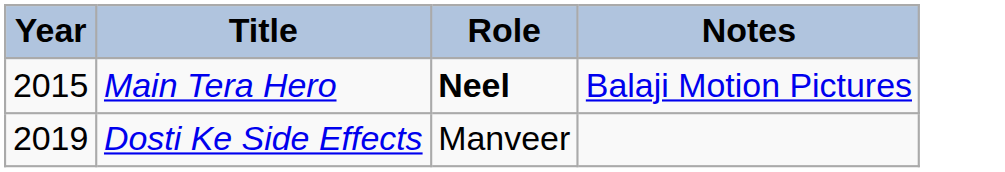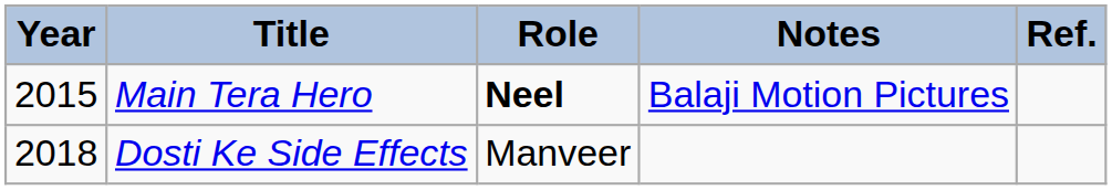+ column: Ref.
Dosti Ke Side Effects | Year: 2019 -> 2018
